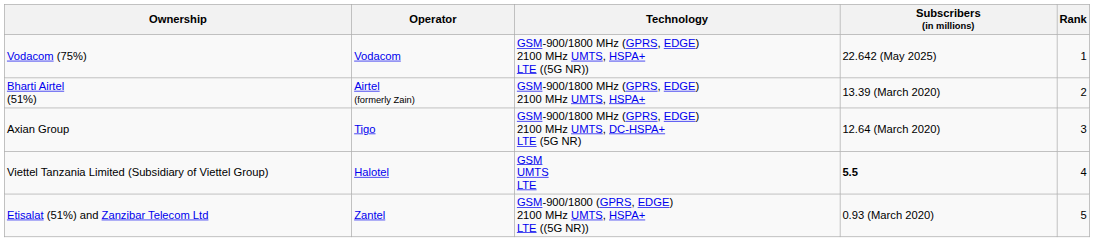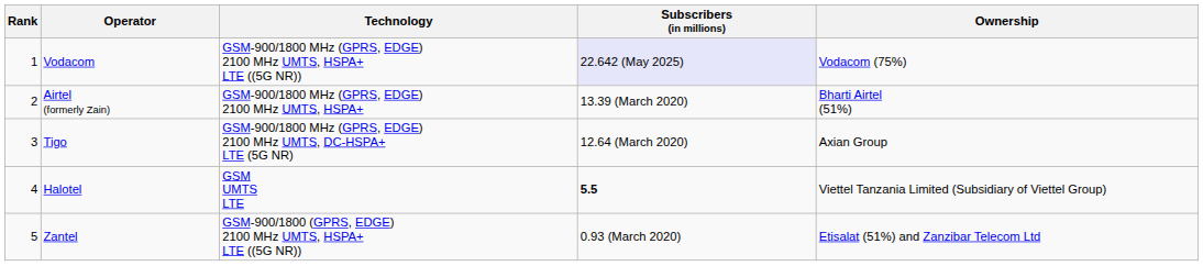columns swapped: Rank <-> Ownership
Vodacom | Subscribers (in millions): no background -> lavender background
